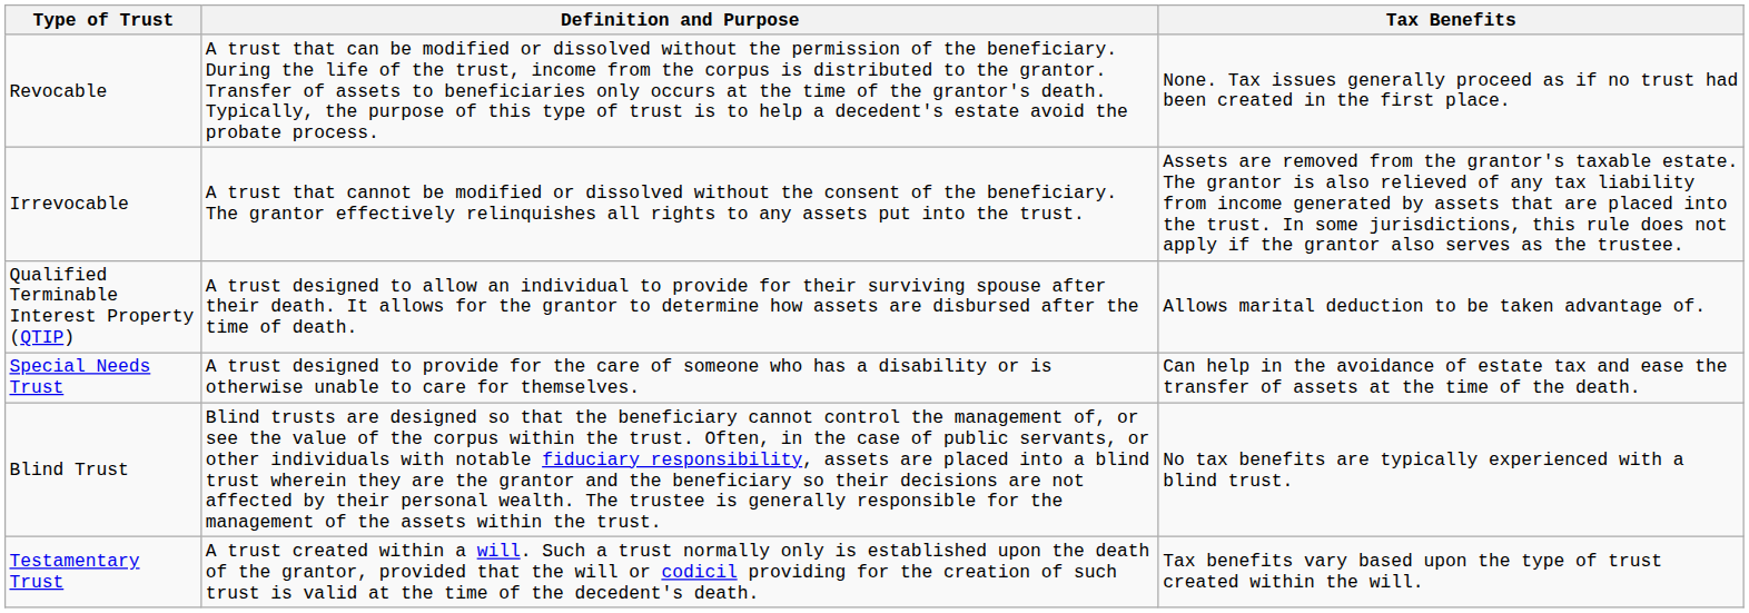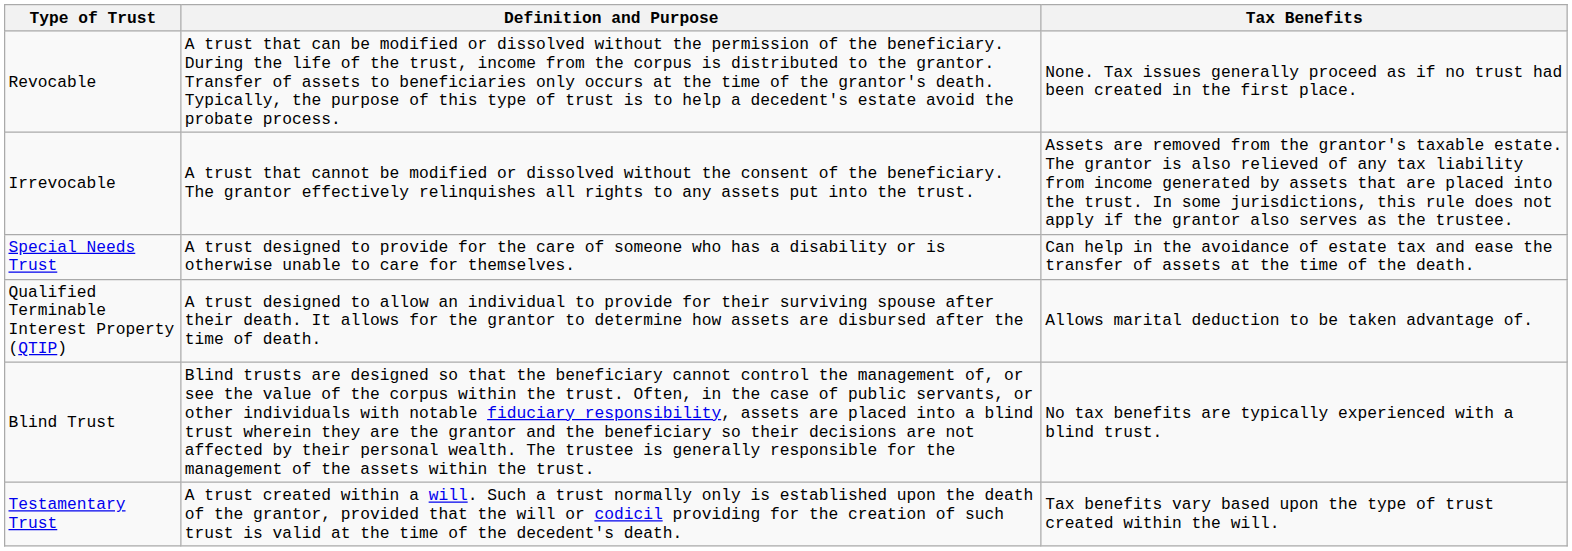rows swapped: Qualified Terminable Interest Property (QTIP) <-> Special Needs Trust
